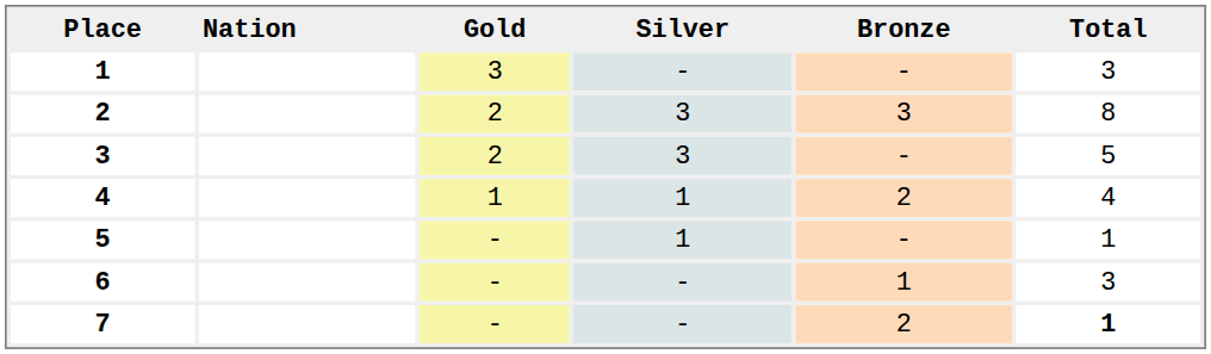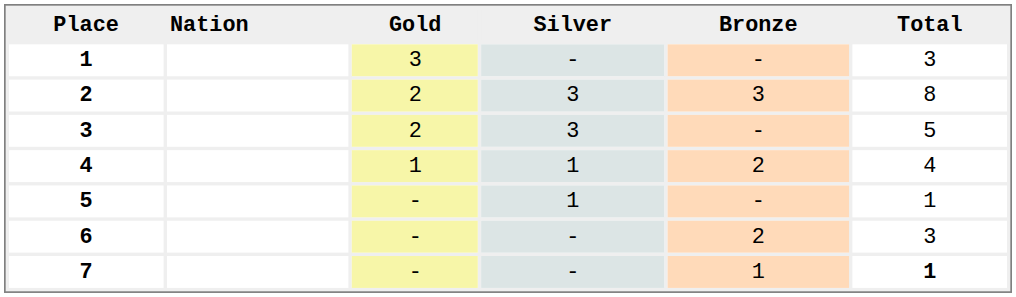6 | Bronze: 1 -> 2
7 | Bronze: 2 -> 1
